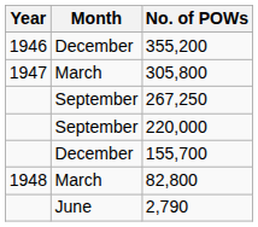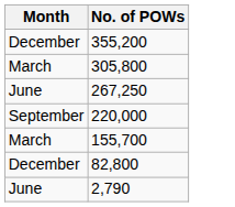- column: Year | 1946 | 1947 | 1948
267,250 | Month: September -> June
155,700 | Month: December -> March
82,800 | Month: March -> December
